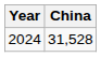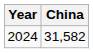2024 | China: 31,528 -> 31,582
